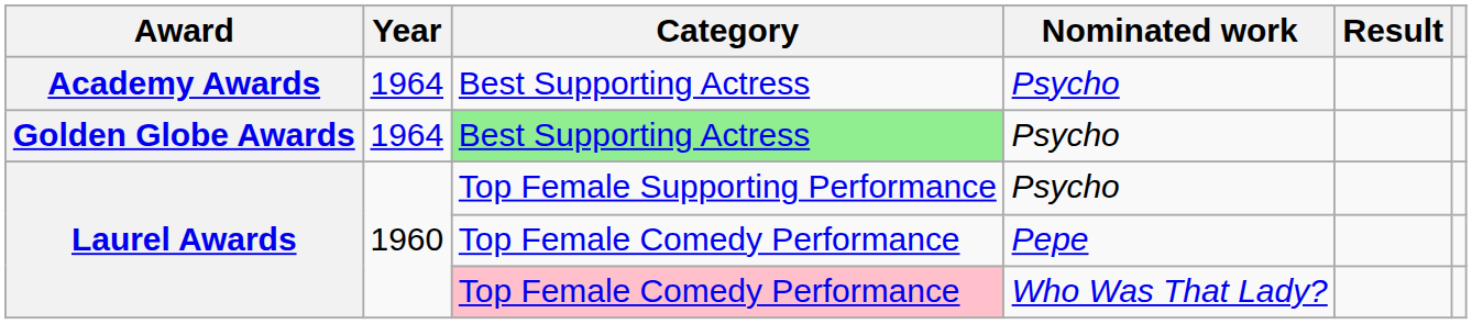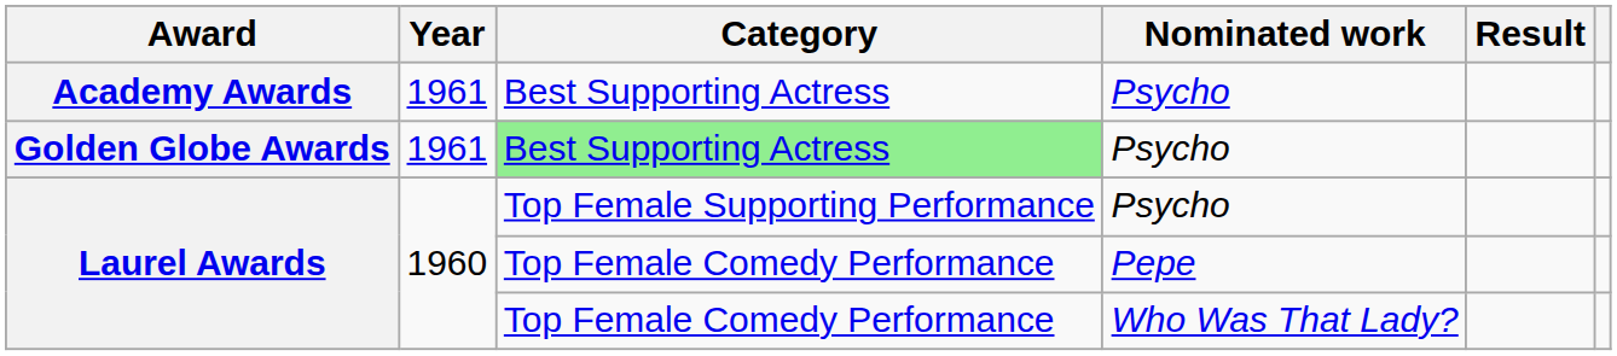Academy Awards | Year: 1964 -> 1961
Golden Globe Awards | Year: 1964 -> 1961
Laurel Awards / Who Was That Lady? | Category: pink background -> no background
